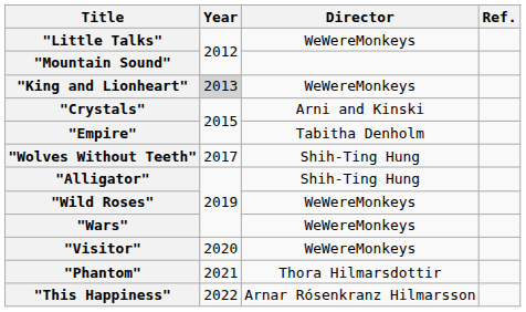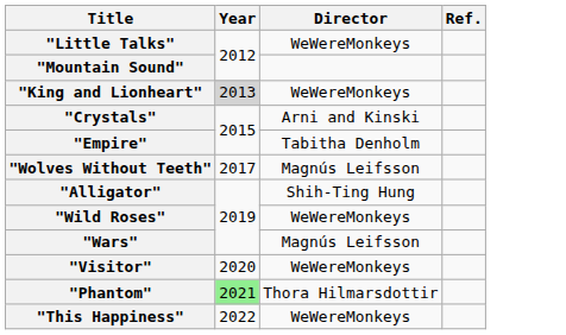"Wolves Without Teeth" | Director: Shih-Ting Hung -> Magnús Leifsson
"Wars" | Director: WeWereMonkeys -> Magnús Leifsson
"Phantom" | Year: no background -> lightgreen background
"This Happiness" | Director: Arnar Rósenkranz Hilmarsson -> WeWereMonkeys
